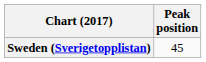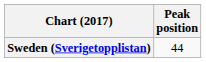Sweden (Sverigetopplistan) | Peak position: 45 -> 44
